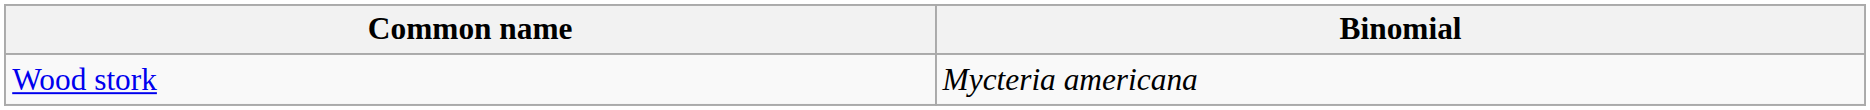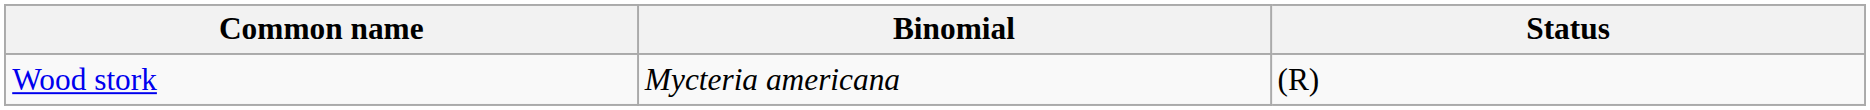+ column: Status | (R)
